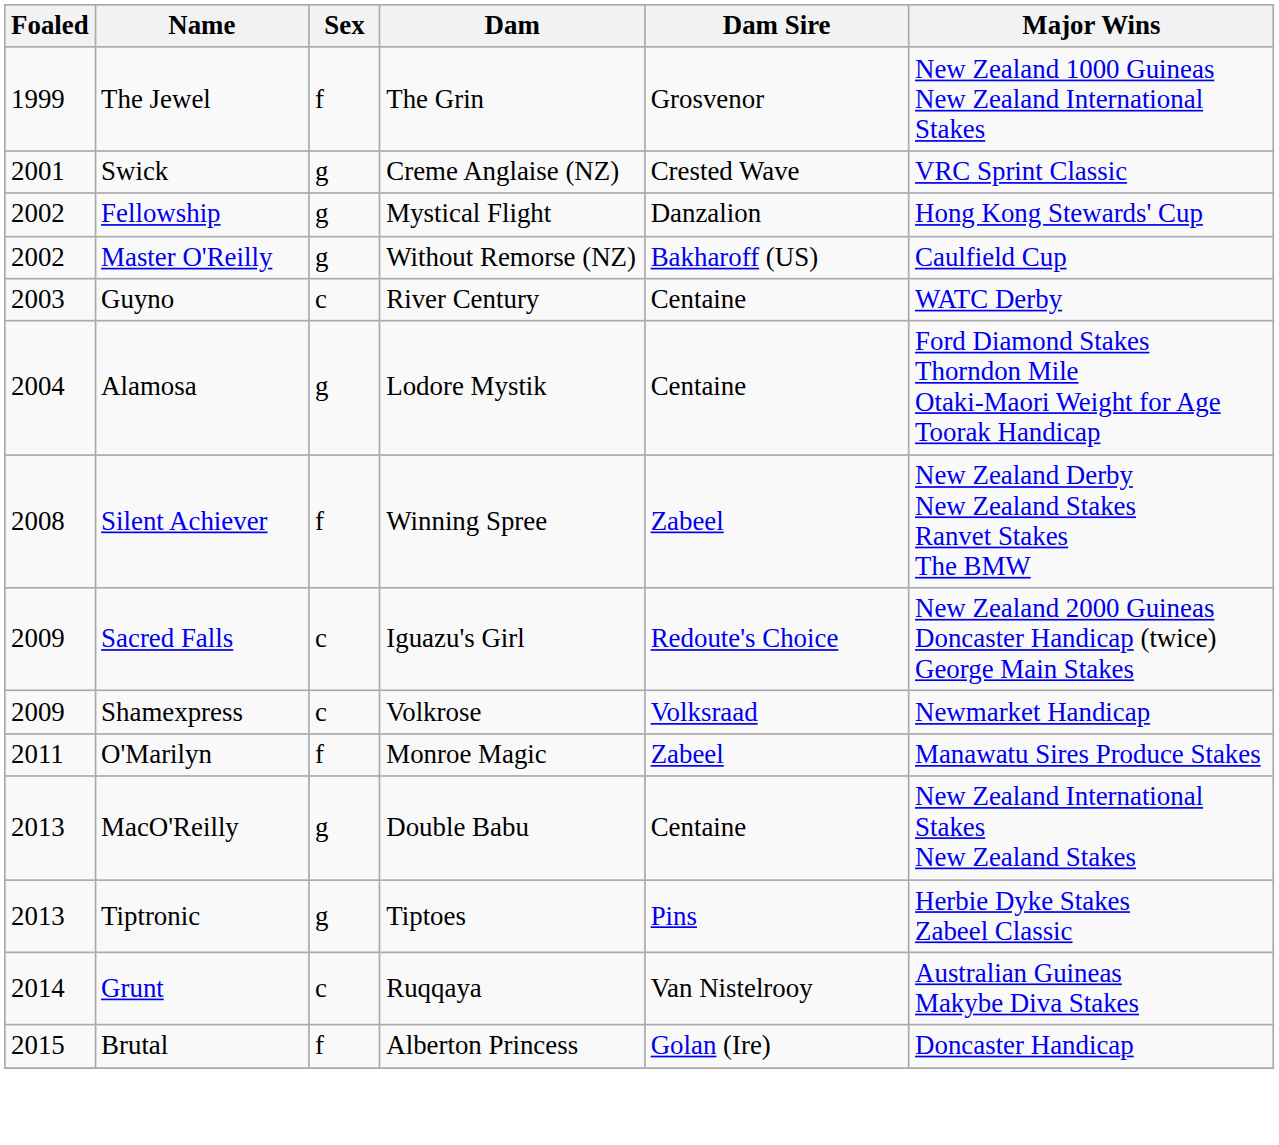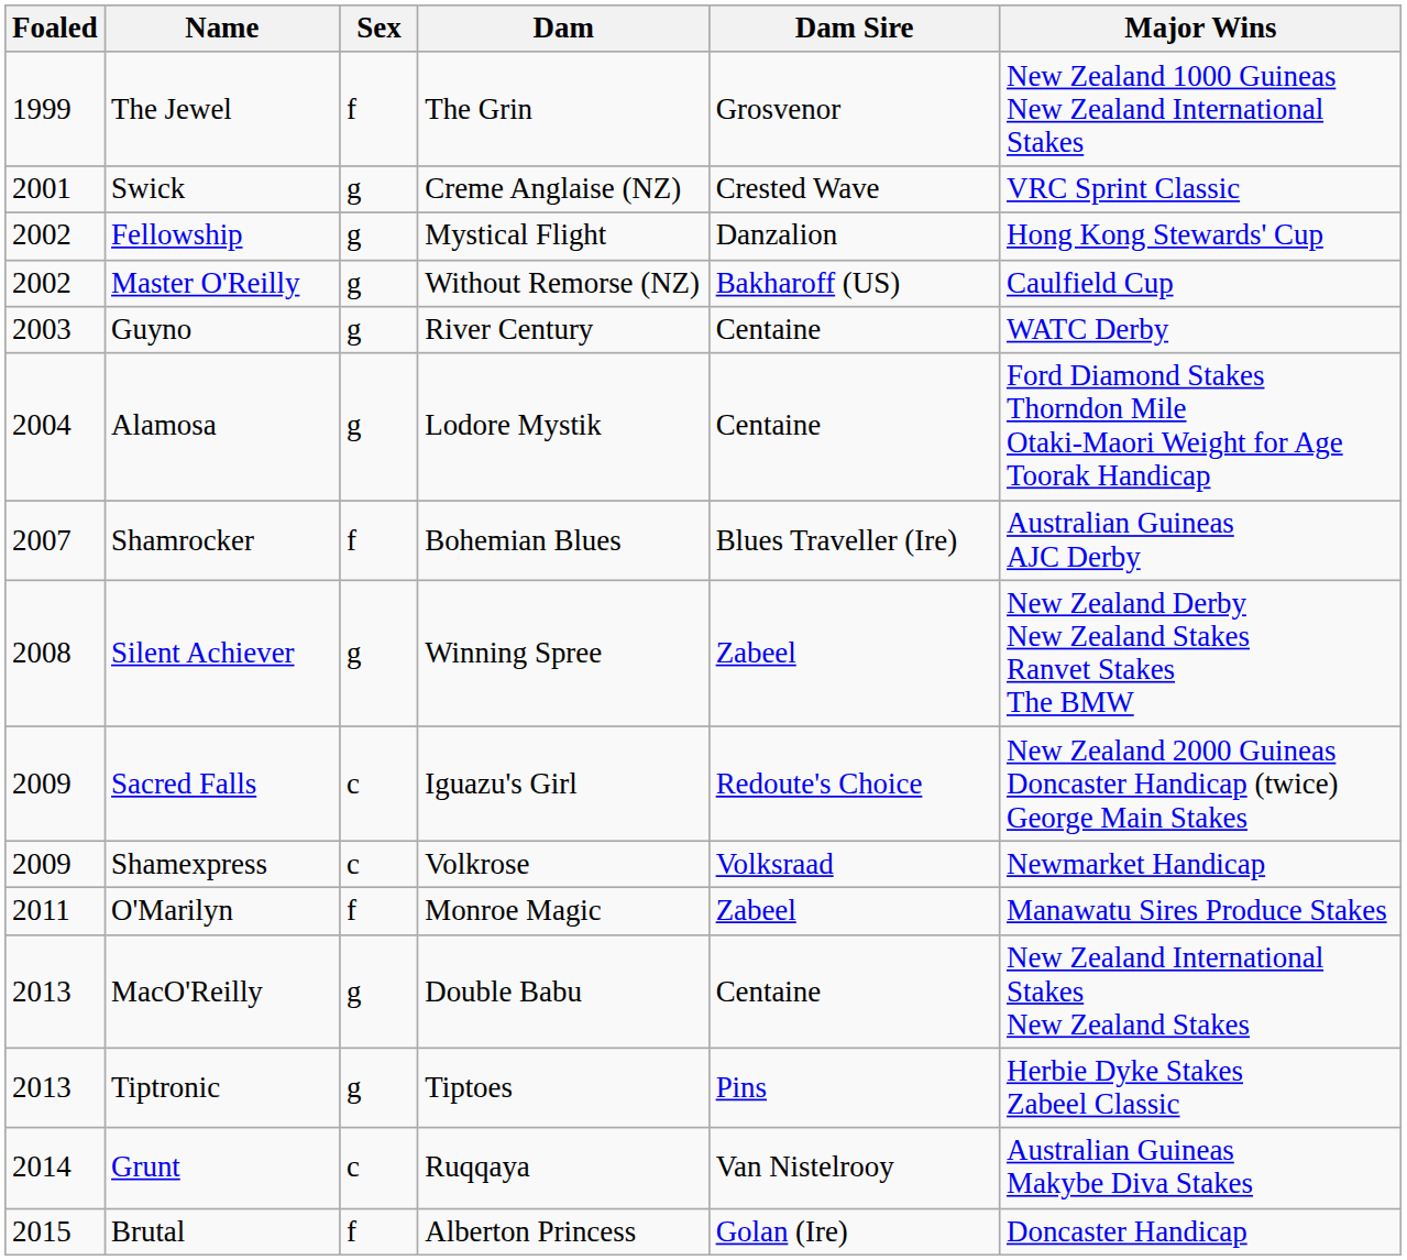Guyno | Sex: c -> g
+ row: 2007 | Shamrocker | f | Bohemian Blues | Blues Traveller (Ire) | Australian Guineas AJC Derby
Silent Achiever | Sex: f -> g
